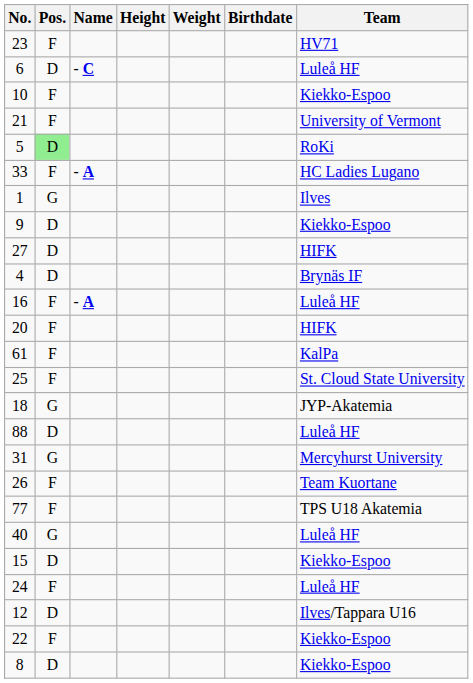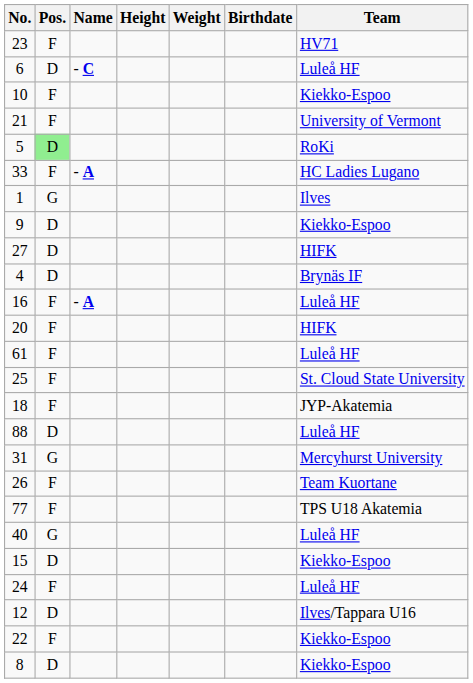61 | Team: KalPa -> Luleå HF
18 | Pos.: G -> F
